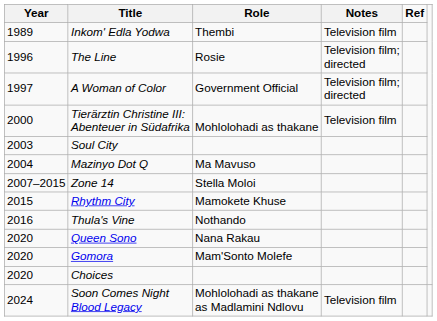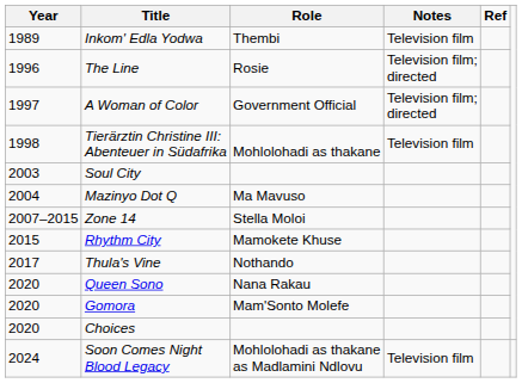Tierärztin Christine III: Abenteuer in Südafrika | Year: 2000 -> 1998
Thula's Vine | Year: 2016 -> 2017
